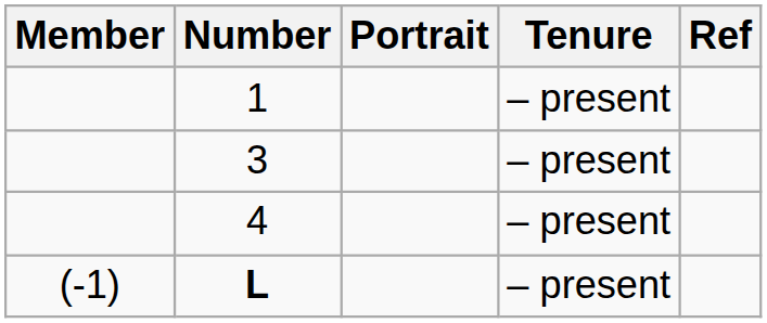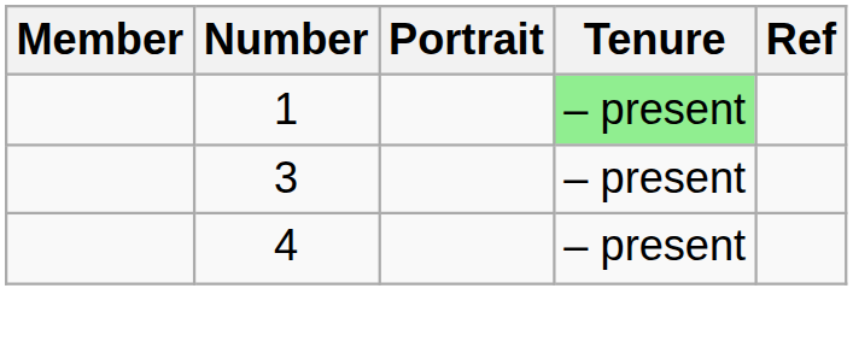1 | Tenure: no background -> lightgreen background
- row: (-1) | L | – present
